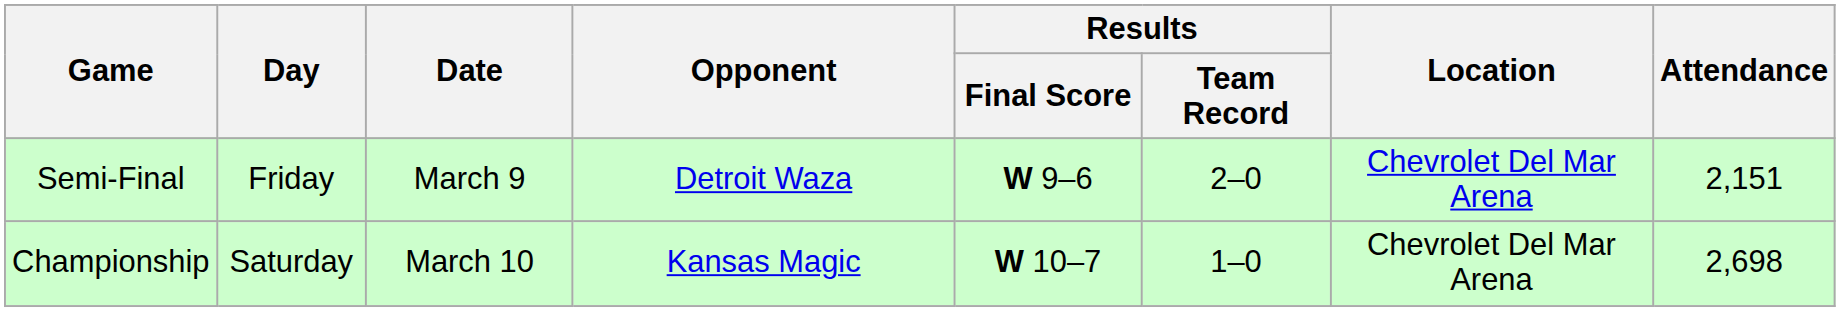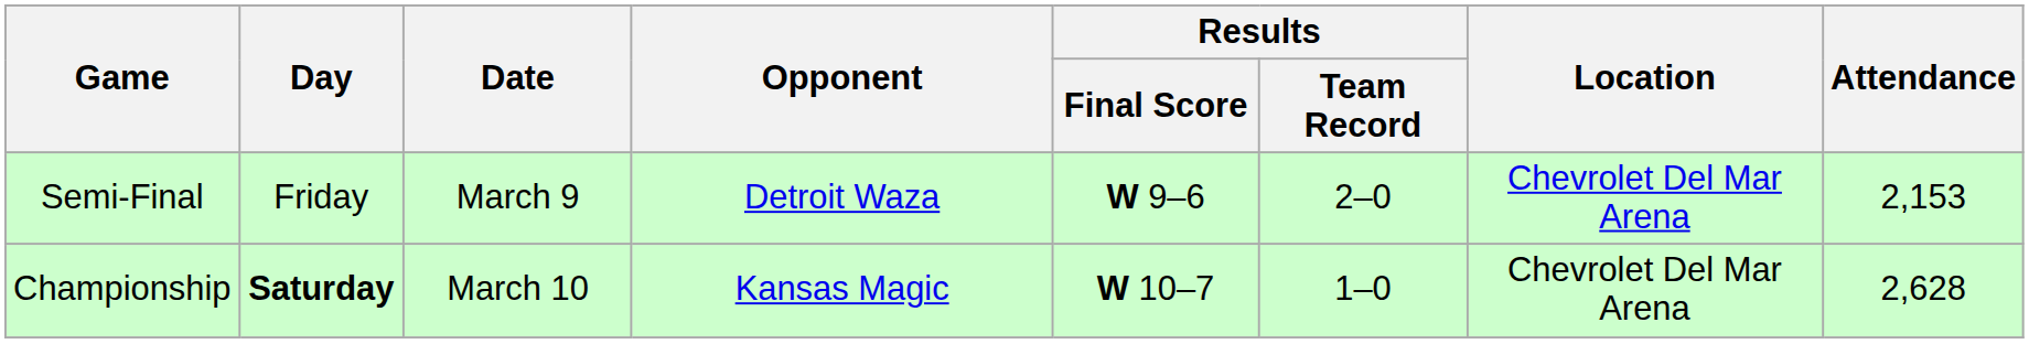Semi-Final | Attendance: 2,151 -> 2,153
Championship | Day: normal -> bold
Championship | Attendance: 2,698 -> 2,628
